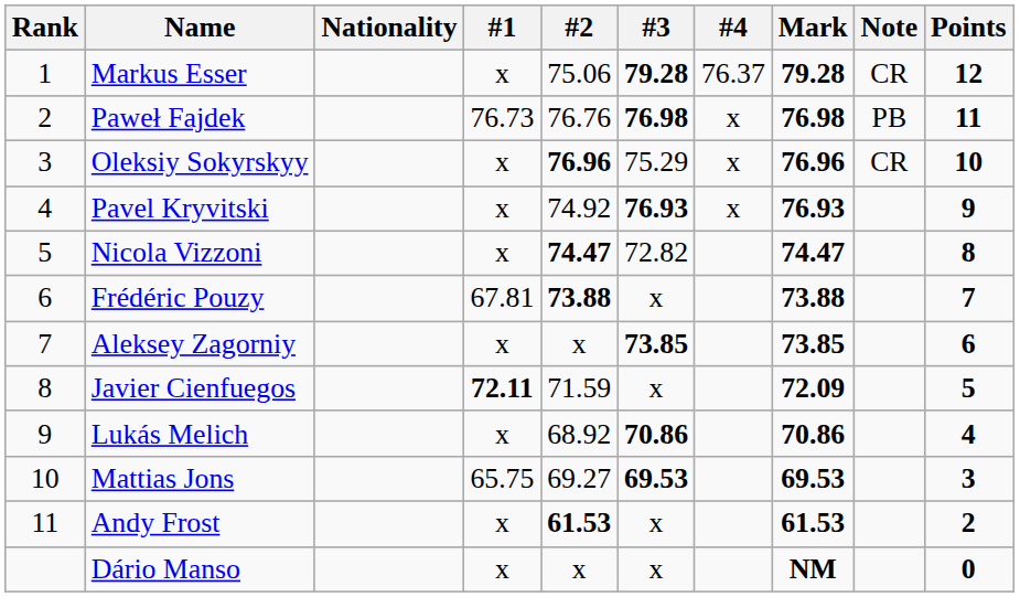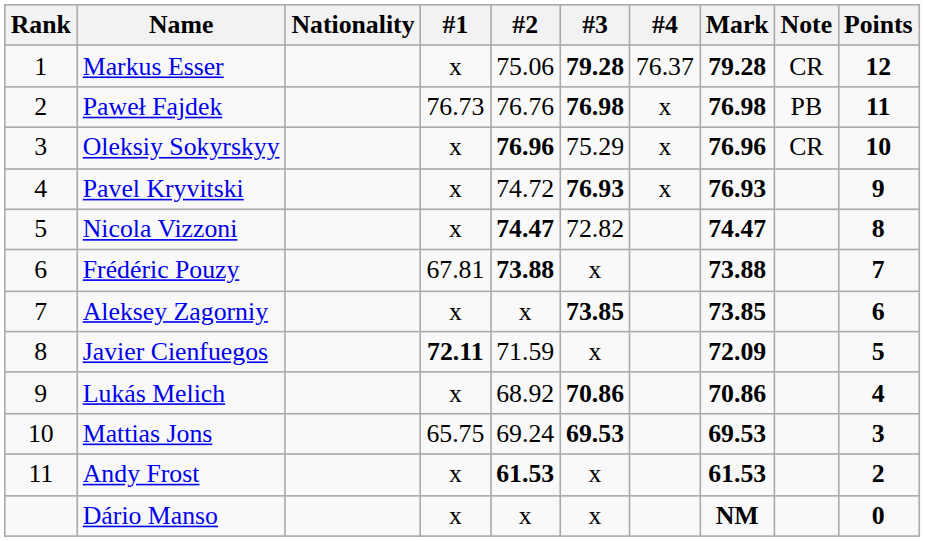Pavel Kryvitski | #2: 74.92 -> 74.72
Mattias Jons | #2: 69.27 -> 69.24
